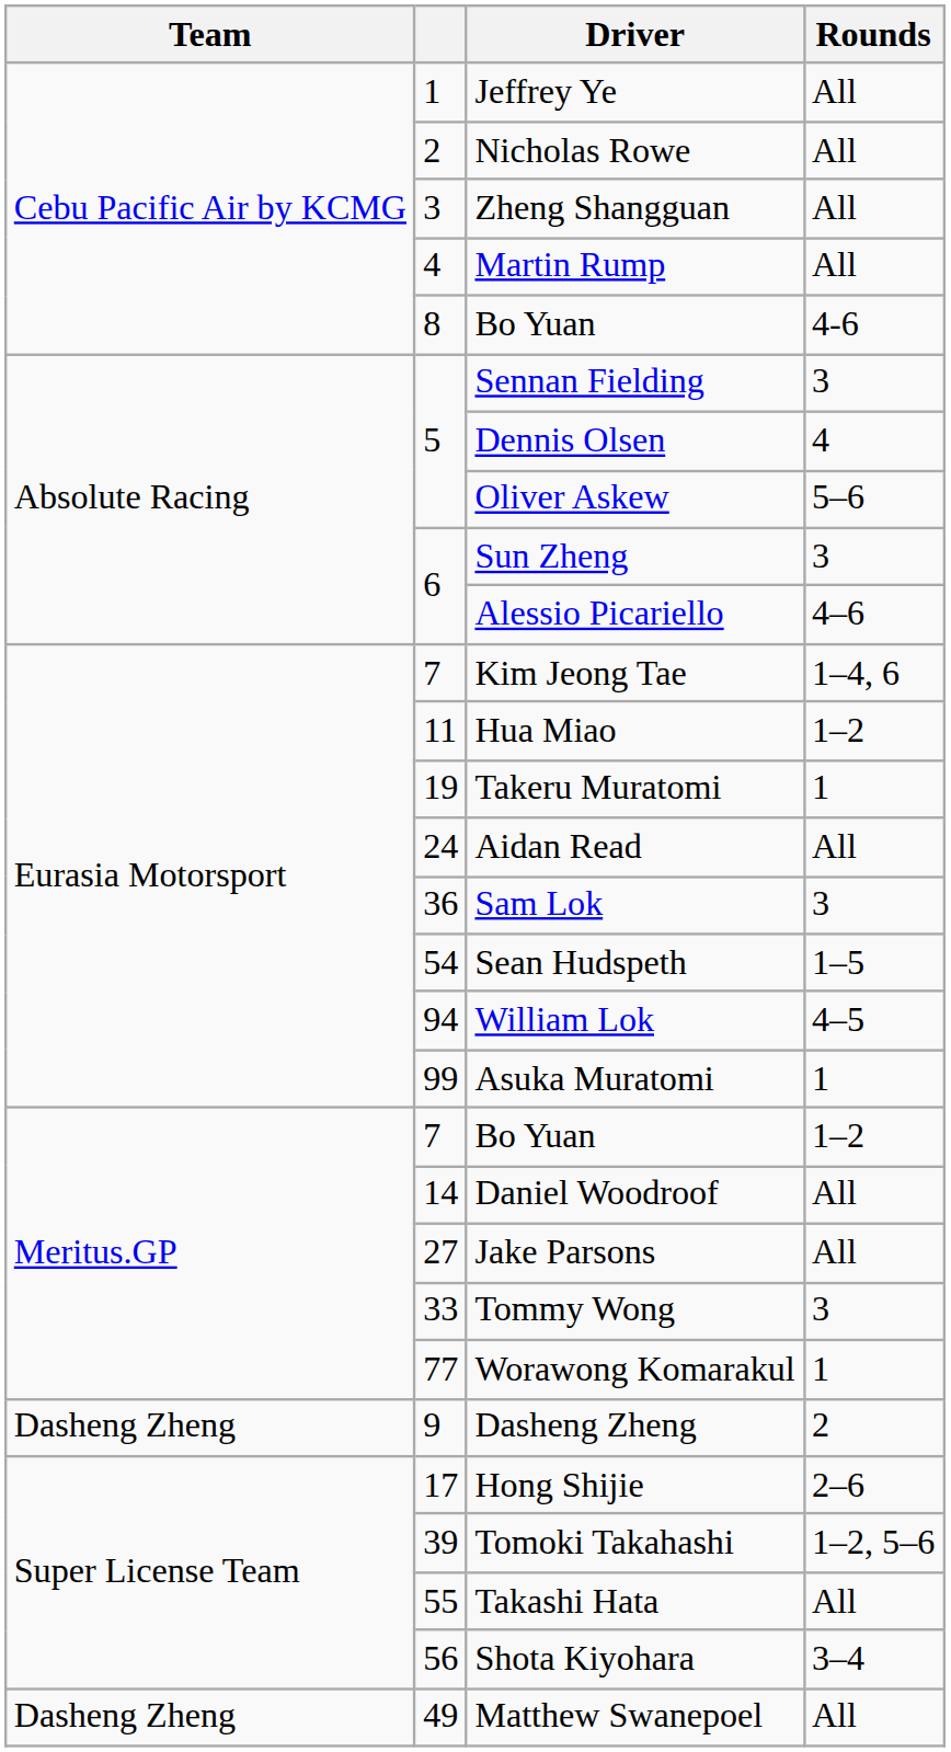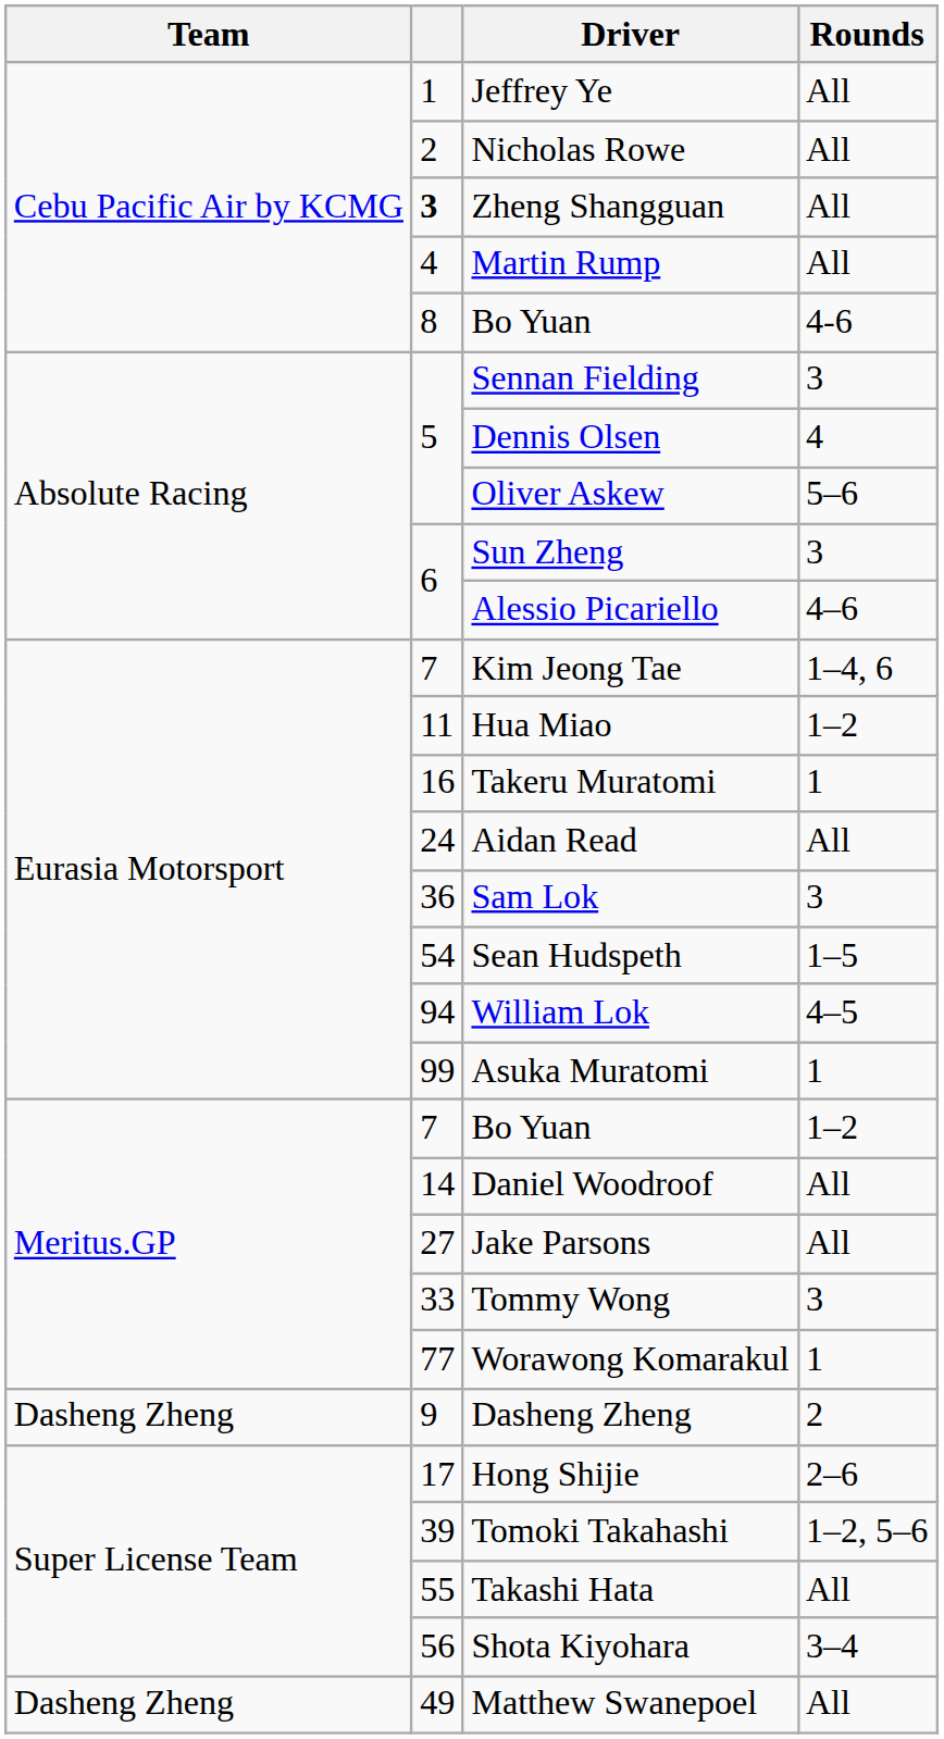Zheng Shangguan | column 2: normal -> bold
Takeru Muratomi | column 2: 19 -> 16
